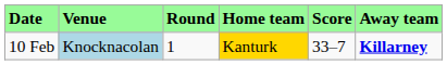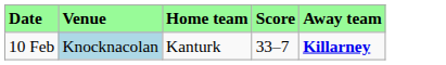- column: Round | 1
10 Feb | Home team: gold background -> no background
